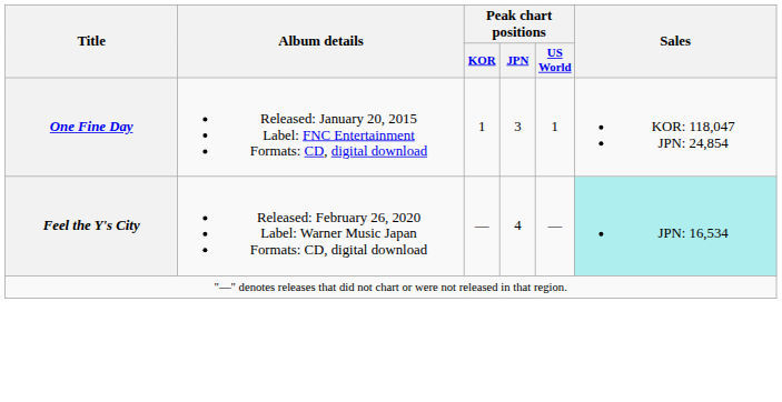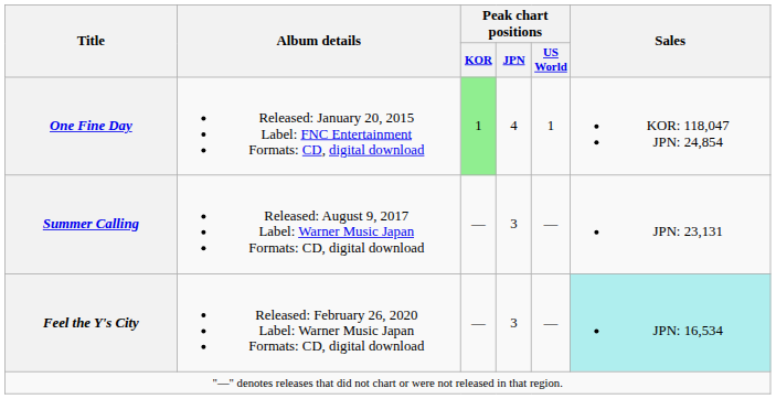One Fine Day | Peak chart positions / KOR: no background -> lightgreen background
One Fine Day | Peak chart positions / JPN: 3 -> 4
+ row: Summer Calling | Released: August 9, 2017 Label: Warner Music Japan Formats: CD, digital download | — | 3 | — | JPN: 23,131
Feel the Y's City | Peak chart positions / JPN: 4 -> 3
